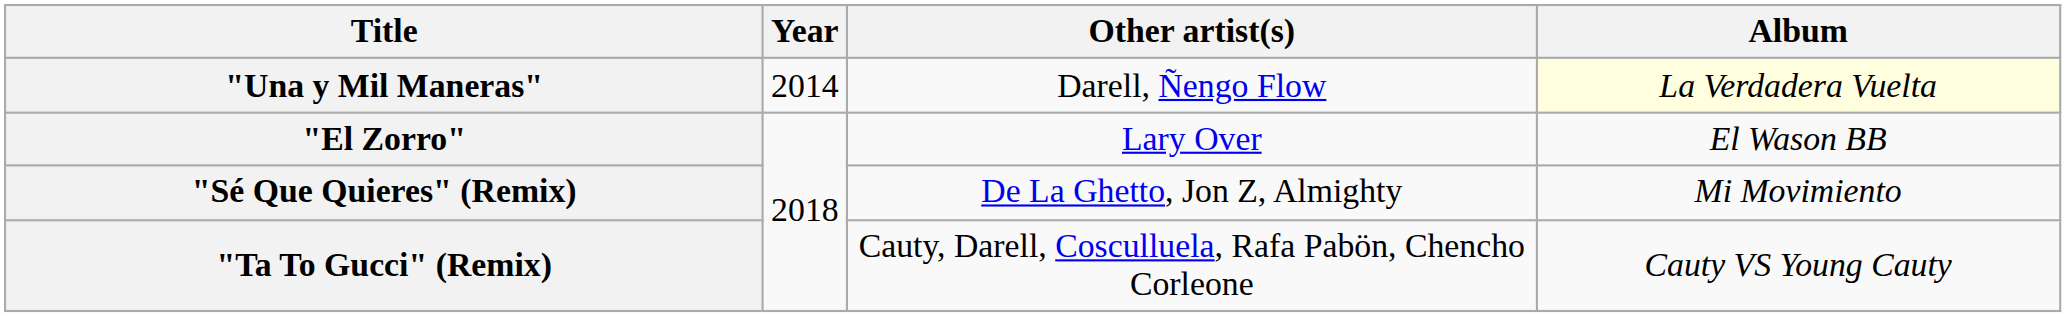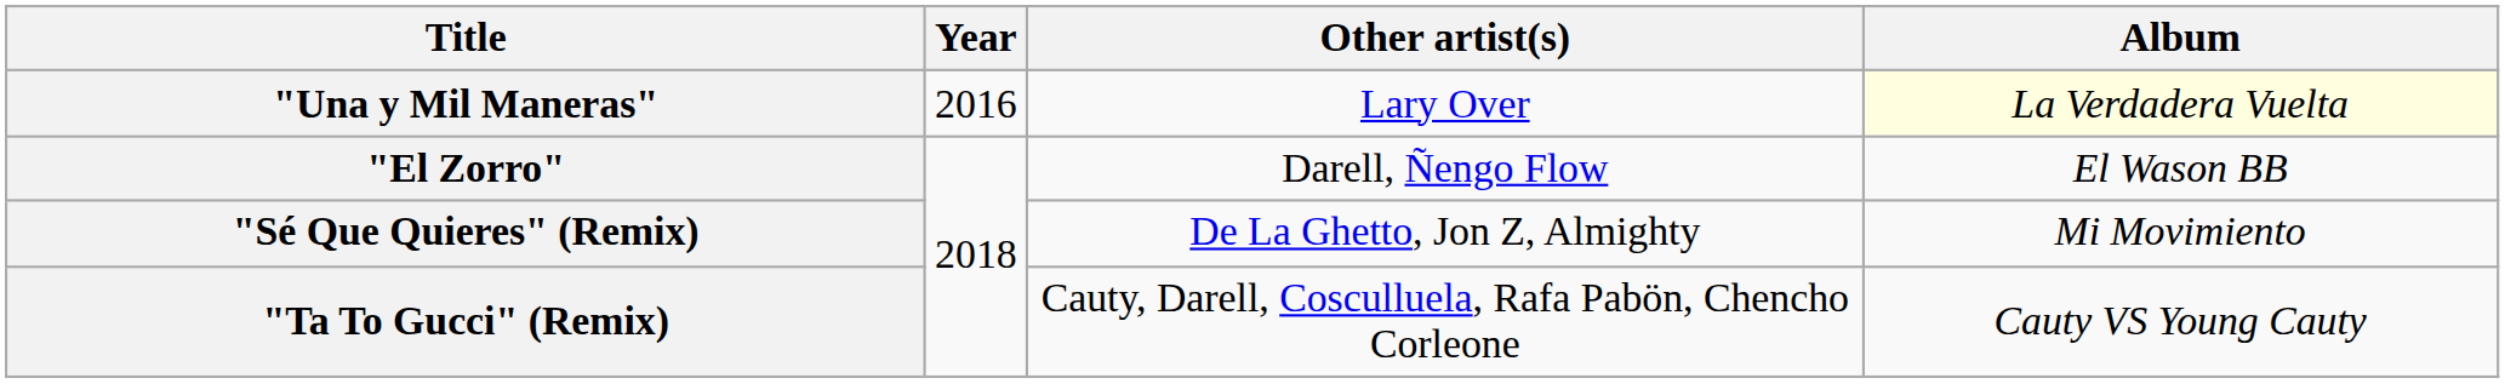"Una y Mil Maneras" | Year: 2014 -> 2016
"Una y Mil Maneras" | Other artist(s): Darell, Ñengo Flow -> Lary Over
"El Zorro" | Other artist(s): Lary Over -> Darell, Ñengo Flow
